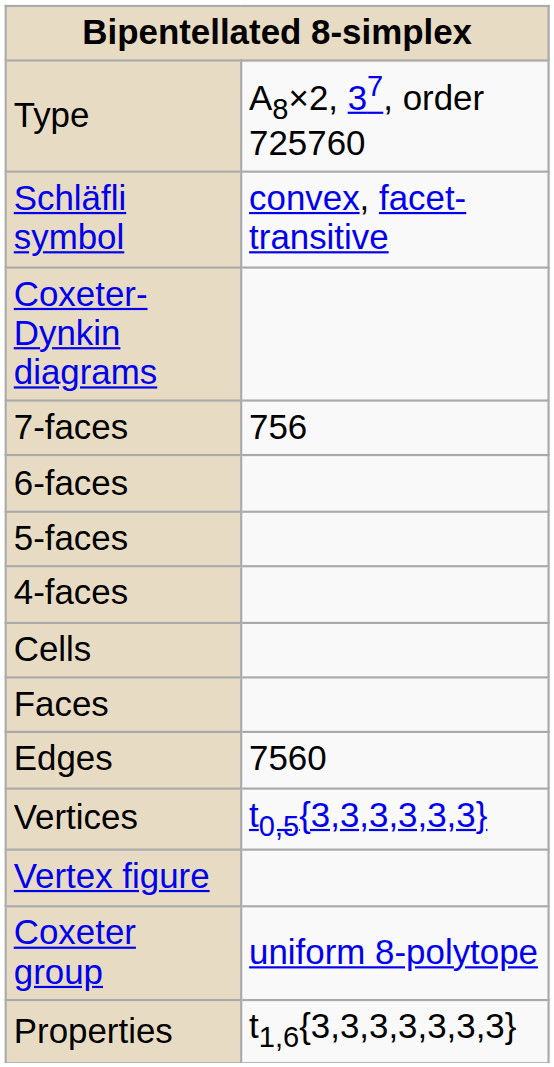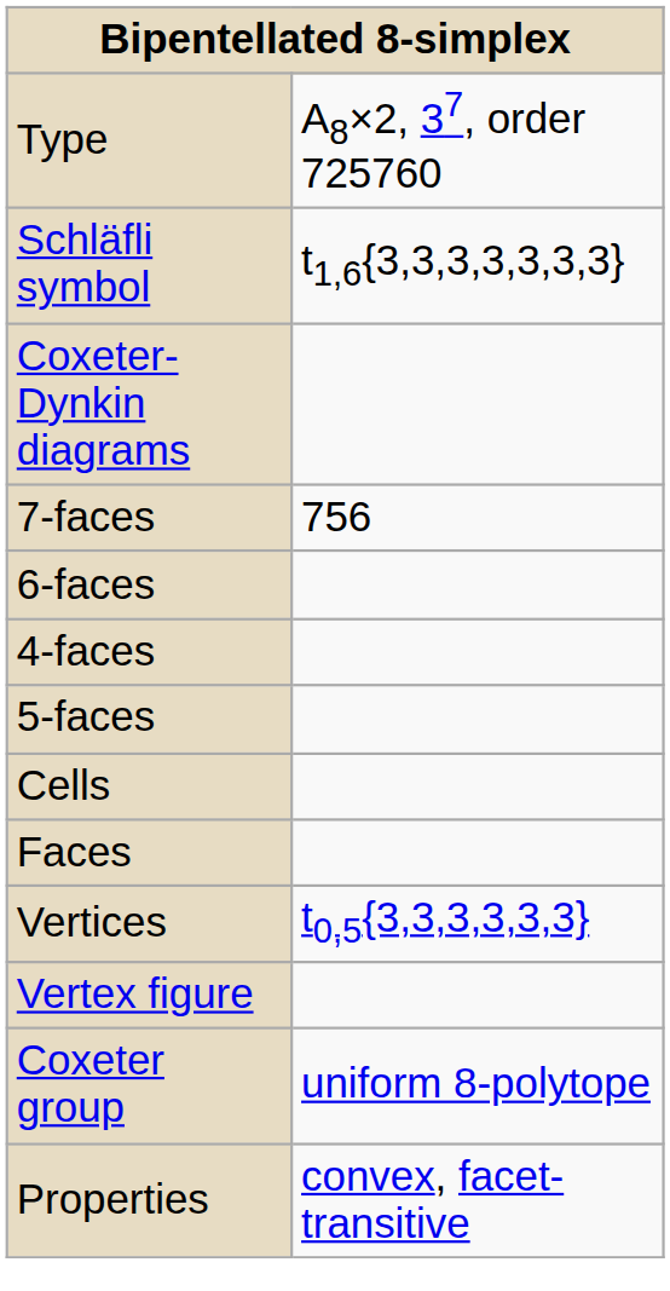Schläfli symbol | column 2: convex, facet-transitive -> t1,6{3,3,3,3,3,3,3}
rows swapped: 5-faces <-> 4-faces
- row: Edges | 7560
Properties | column 2: t1,6{3,3,3,3,3,3,3} -> convex, facet-transitive
